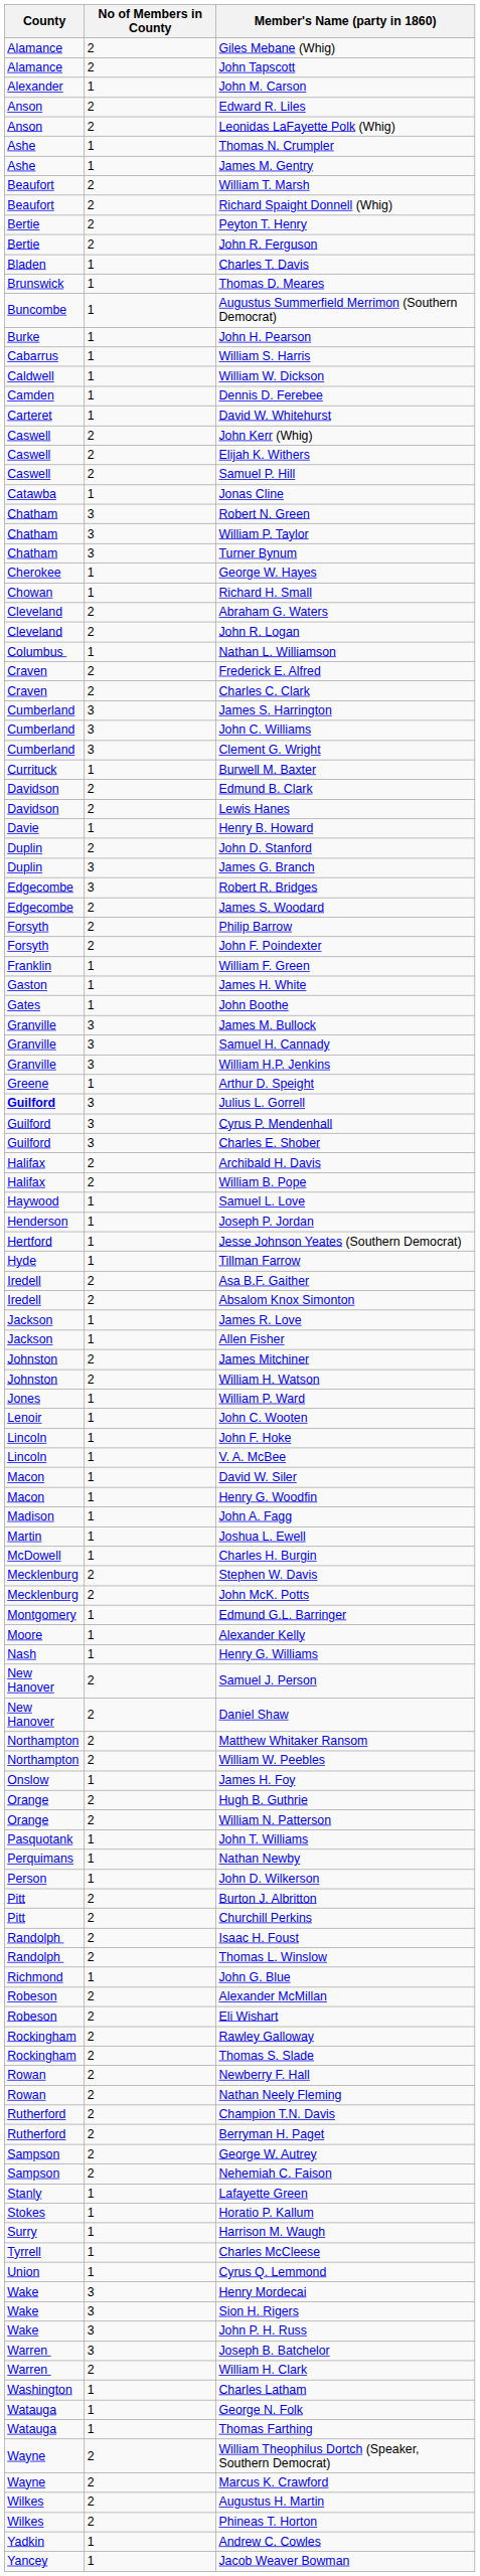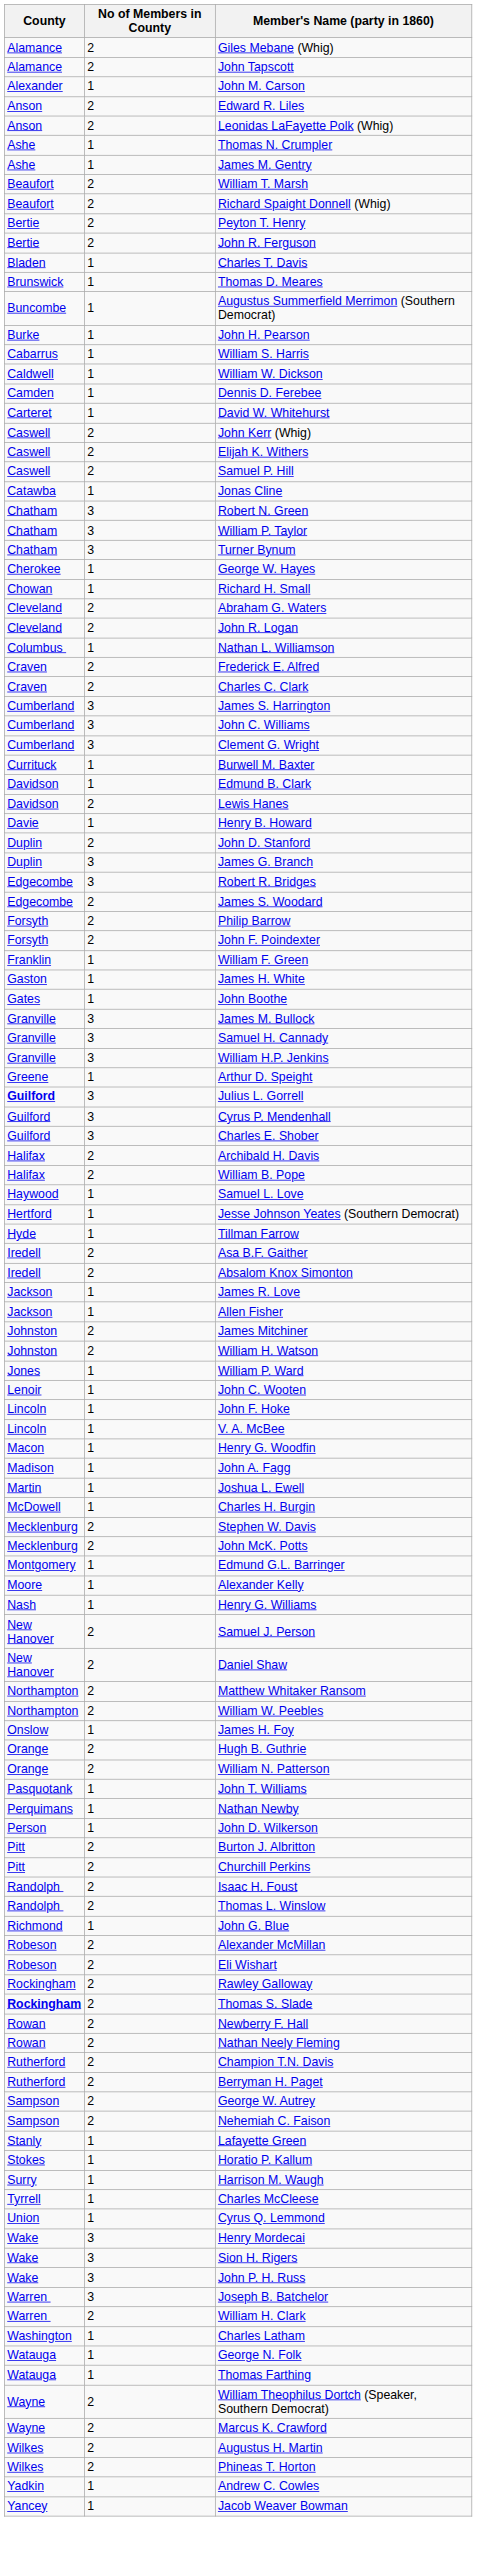Edmund B. Clark | No of Members in County: 2 -> 1
- row: Henderson | 1 | Joseph P. Jordan
- row: Macon | 1 | David W. Siler
Thomas S. Slade | County: normal -> bold
